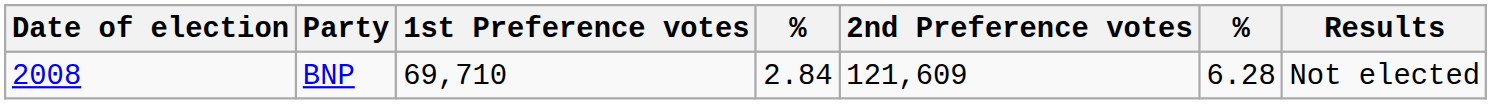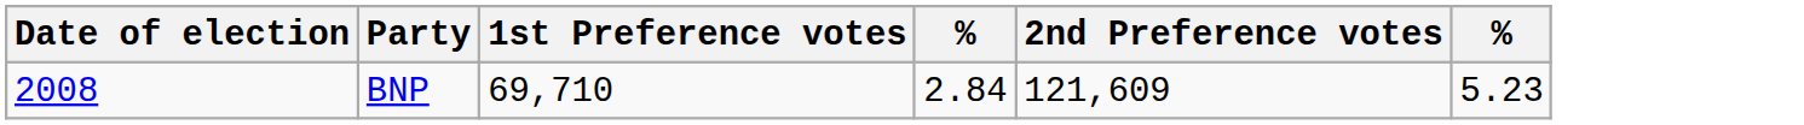- column: Results | Not elected
BNP | column 6: 6.28 -> 5.23
